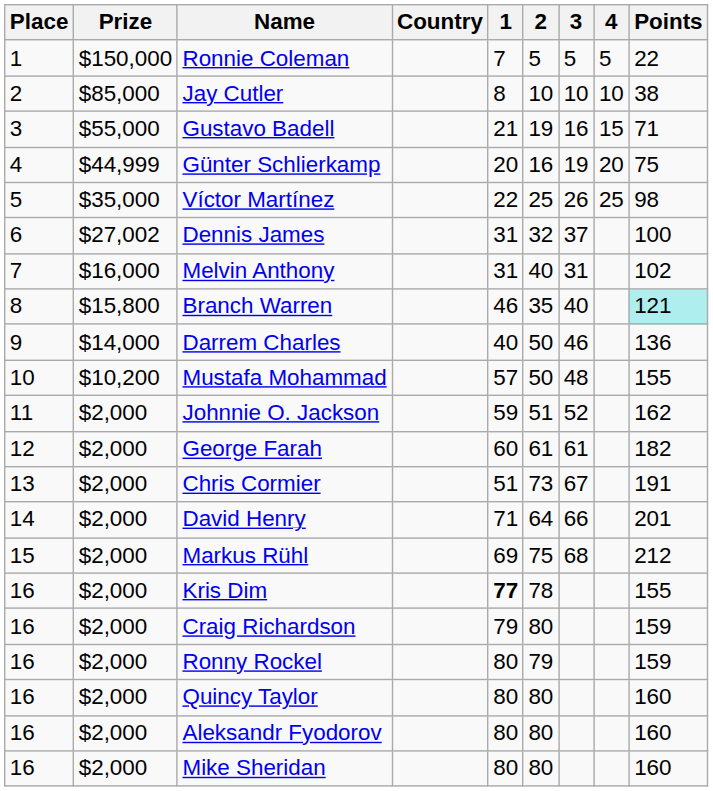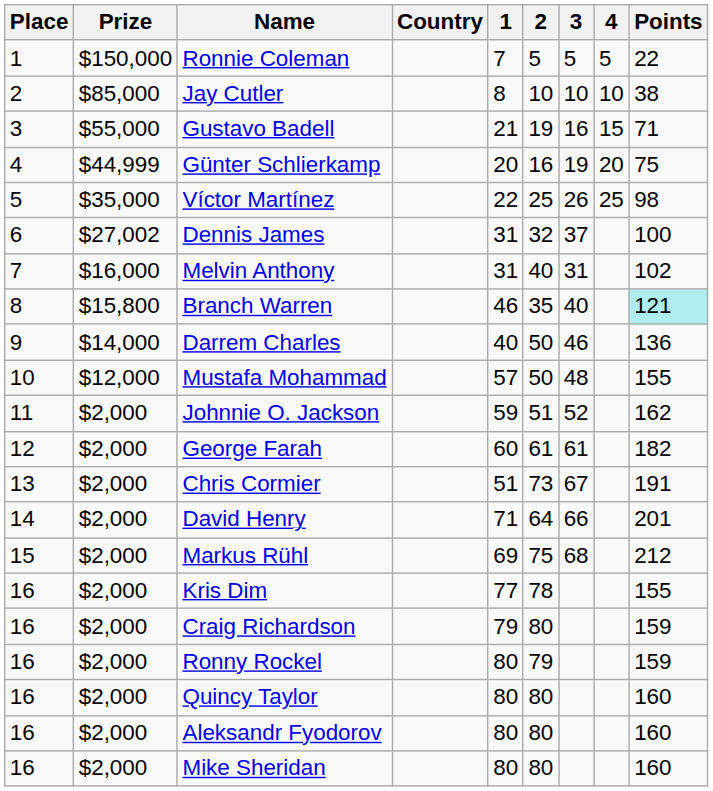Mustafa Mohammad | Prize: $10,200 -> $12,000
Kris Dim | 1: bold -> normal
